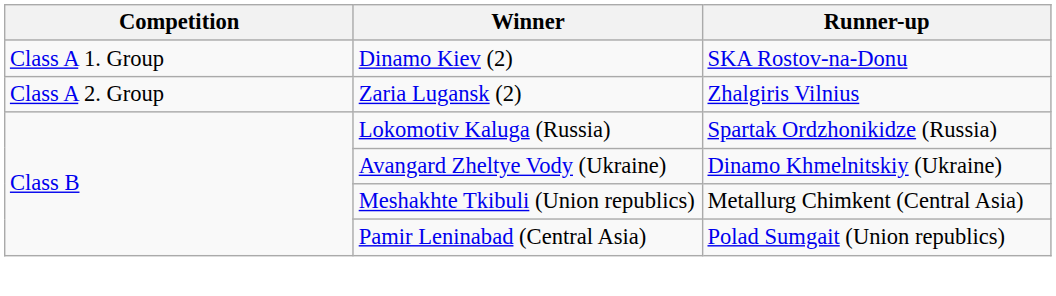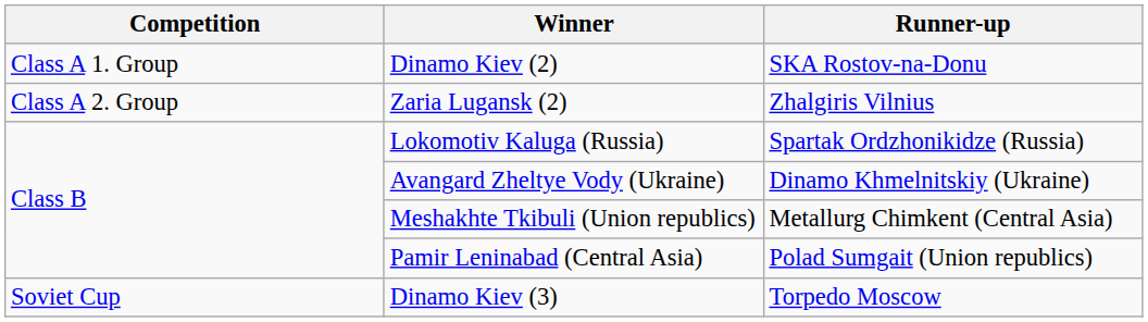+ row: Soviet Cup | Dinamo Kiev (3) | Torpedo Moscow
